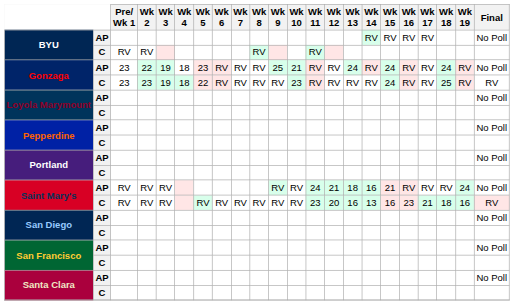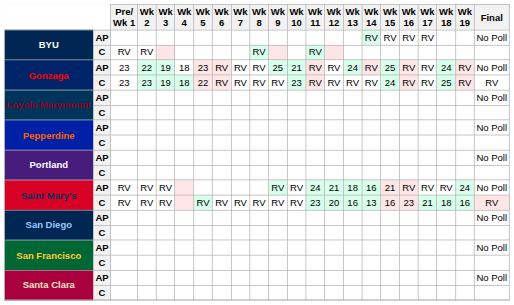Gonzaga / AP | Wk 15: 24 -> 25
